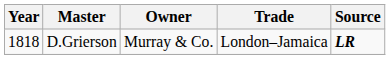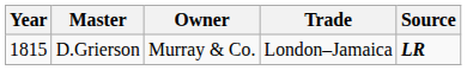D.Grierson | Year: 1818 -> 1815
